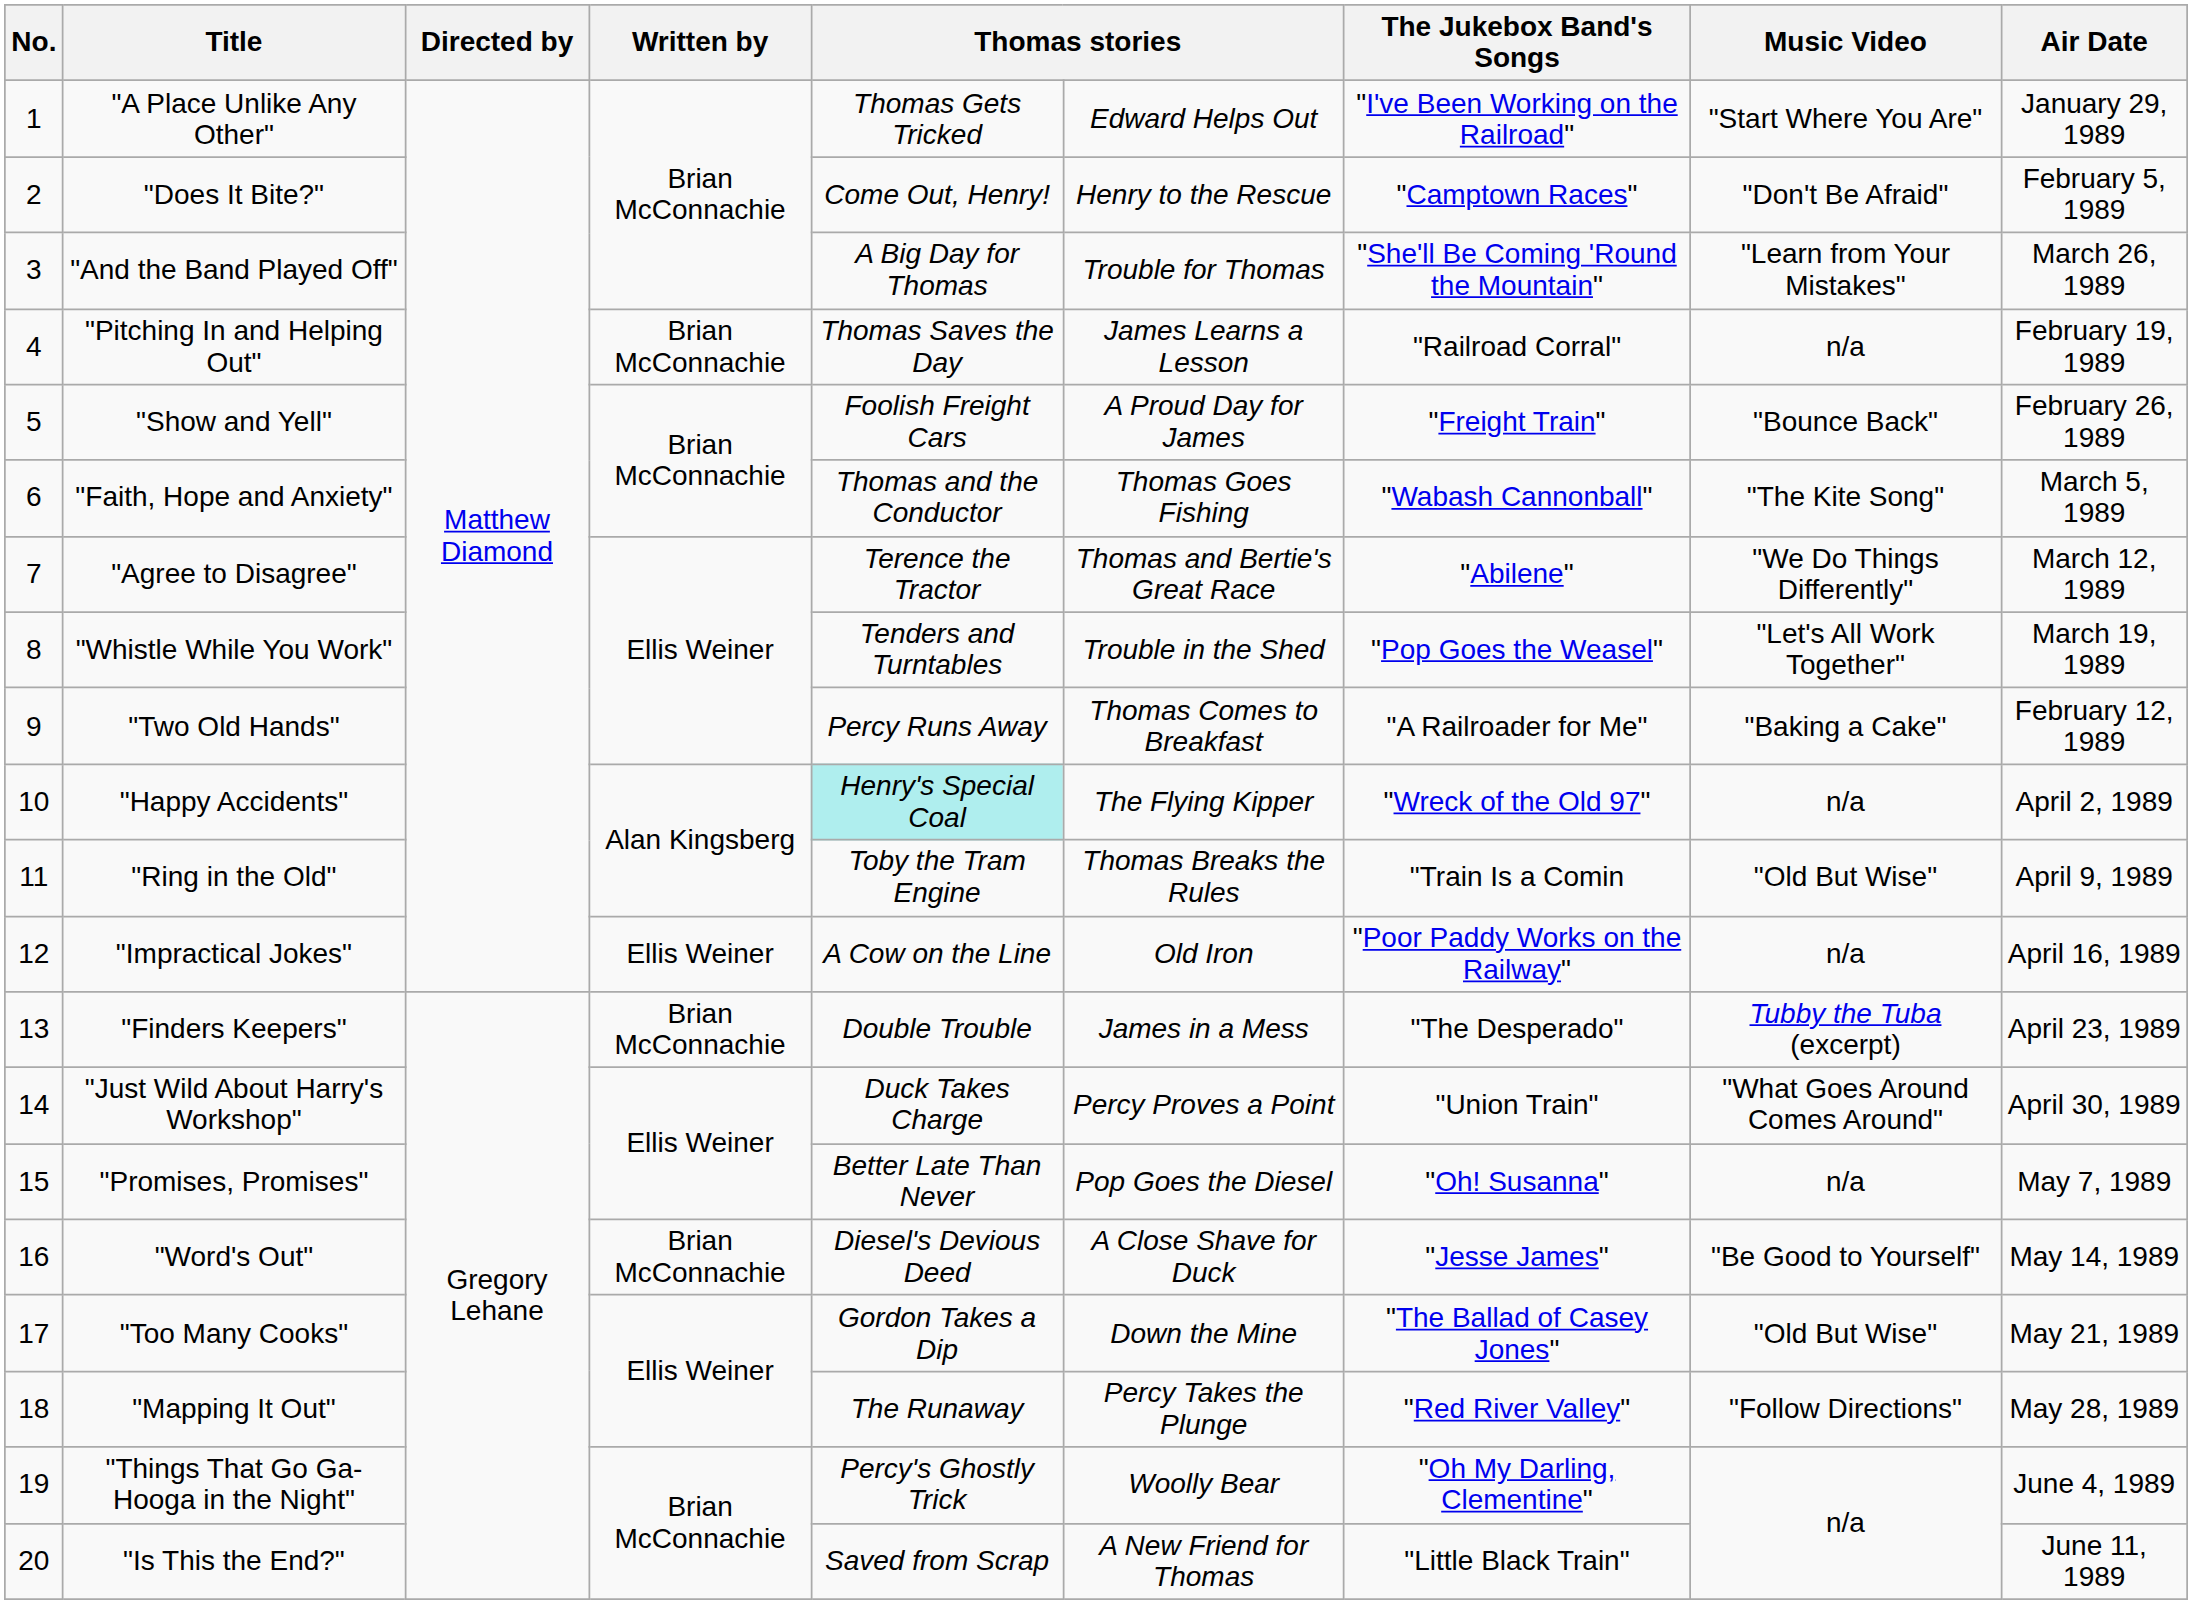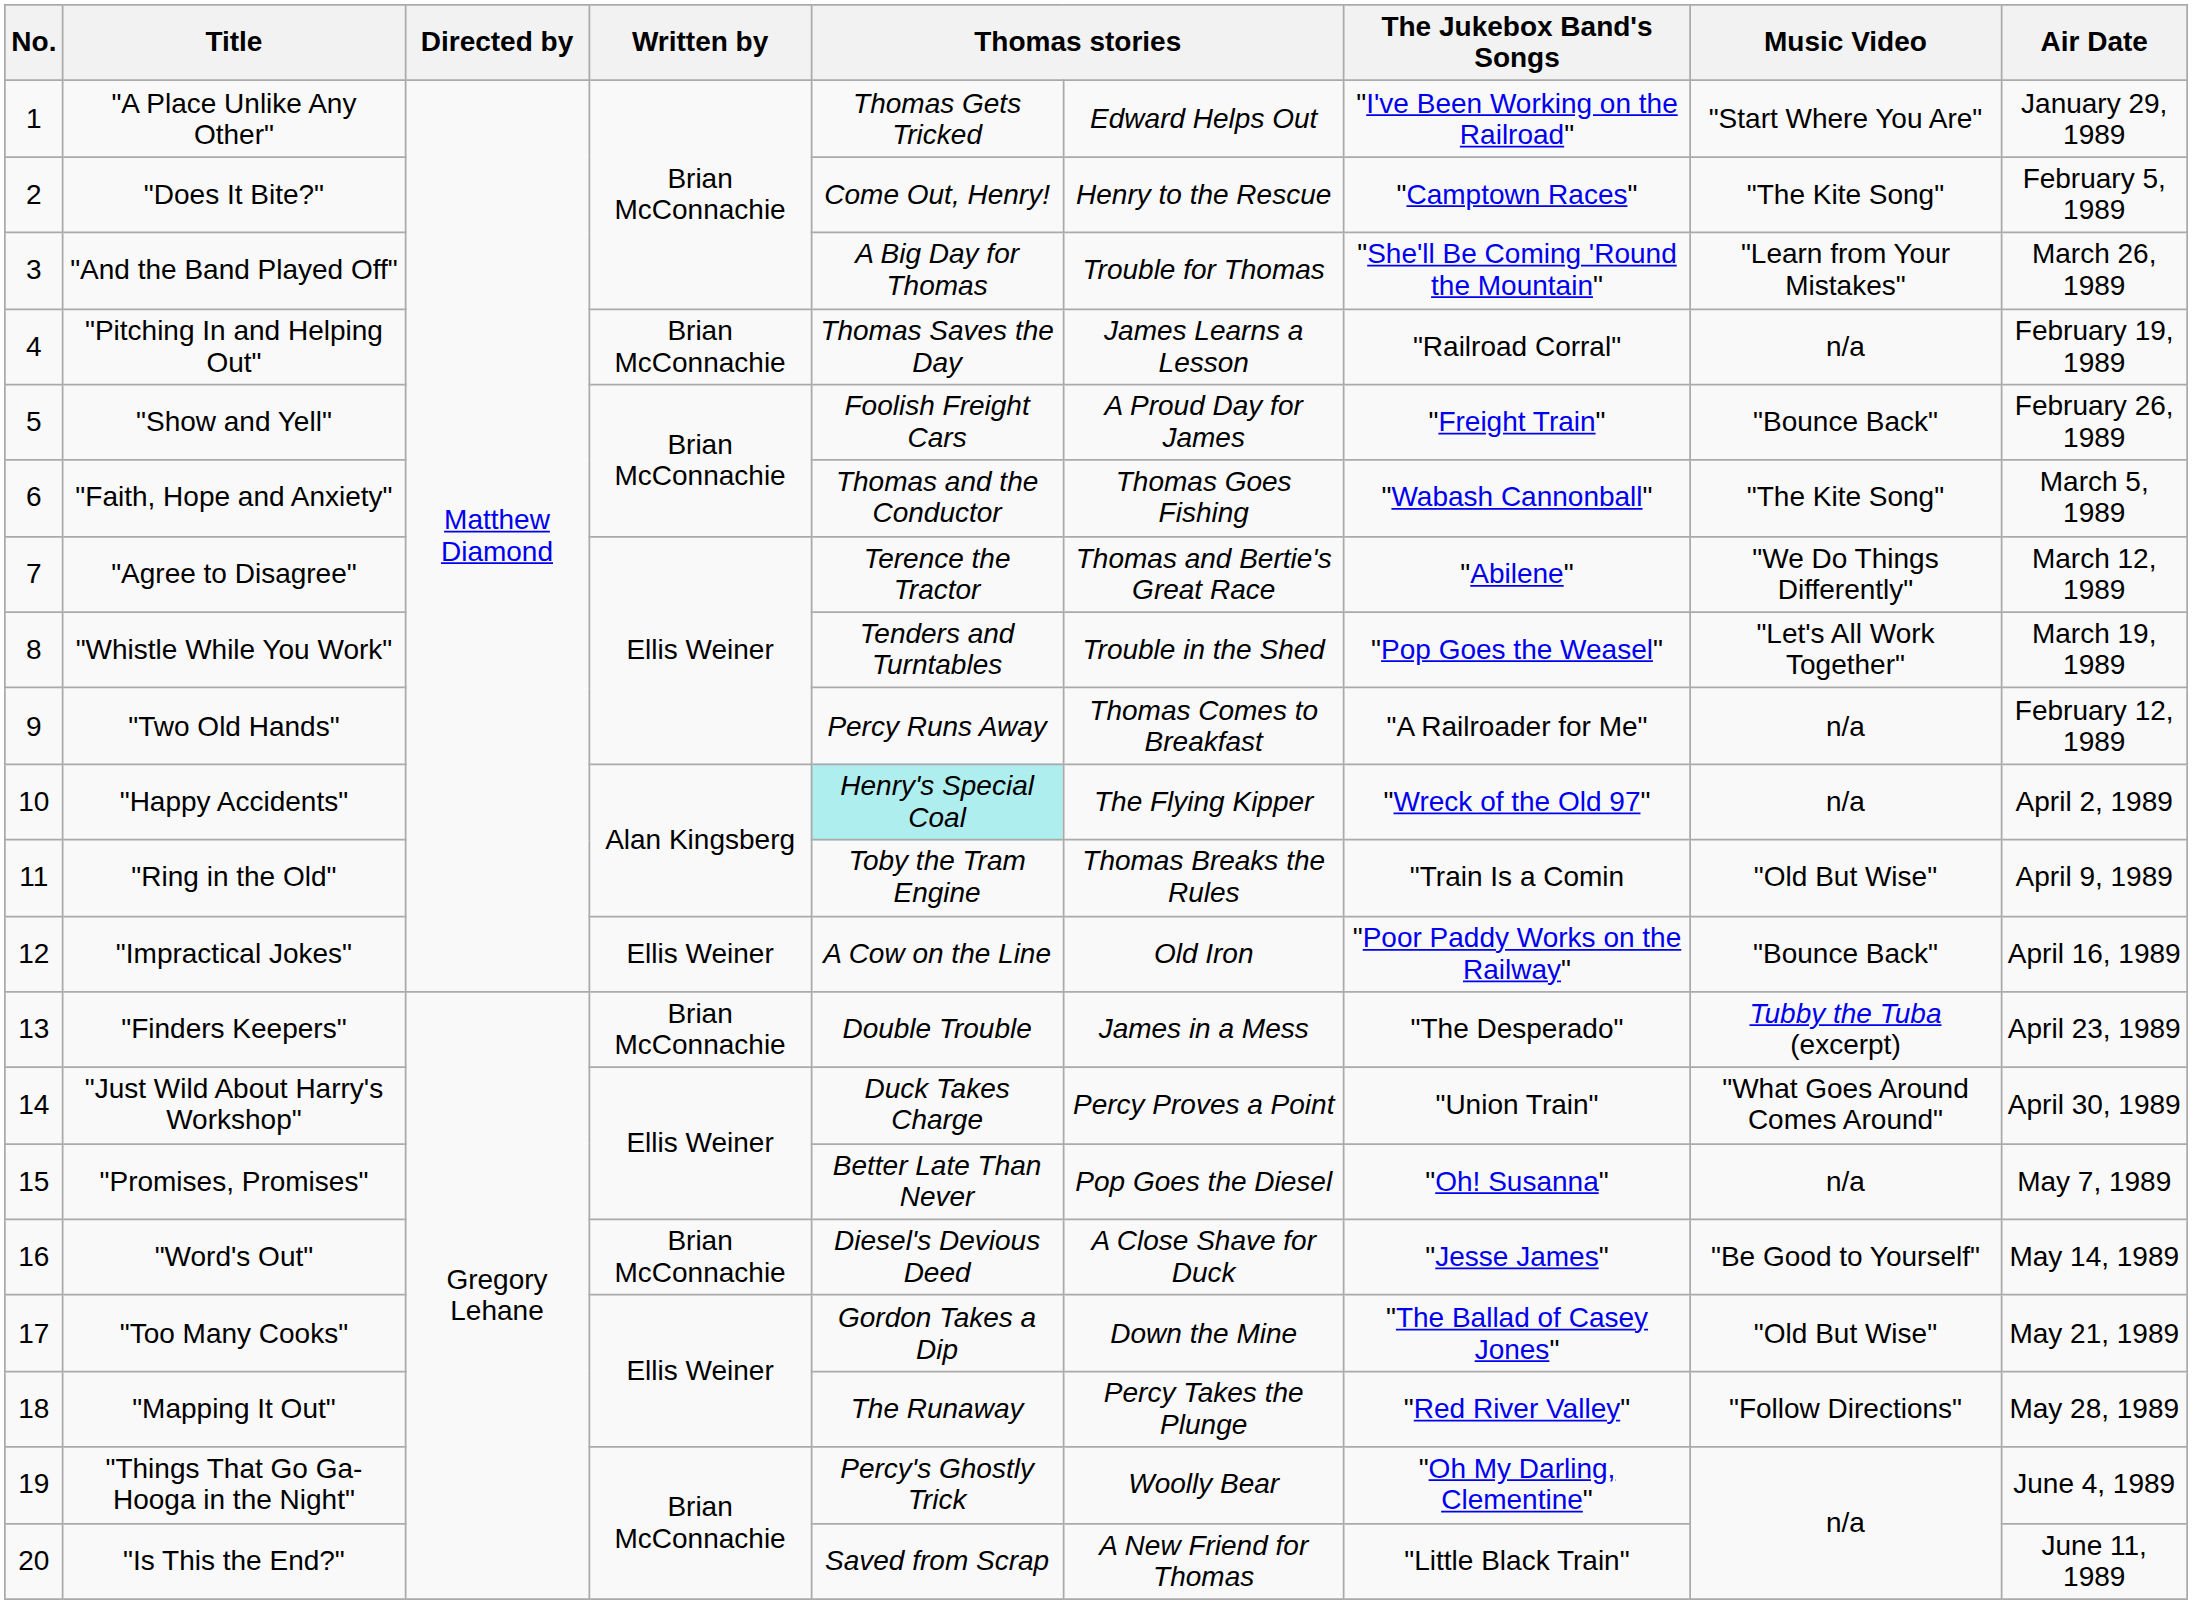"Does It Bite?" | Music Video: "Don't Be Afraid" -> "The Kite Song"
"Two Old Hands" | Music Video: "Baking a Cake" -> n/a
"Impractical Jokes" | Music Video: n/a -> "Bounce Back"
